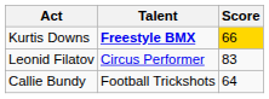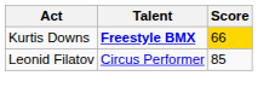Leonid Filatov | Score: 83 -> 85
- row: Callie Bundy | Football Trickshots | 64
